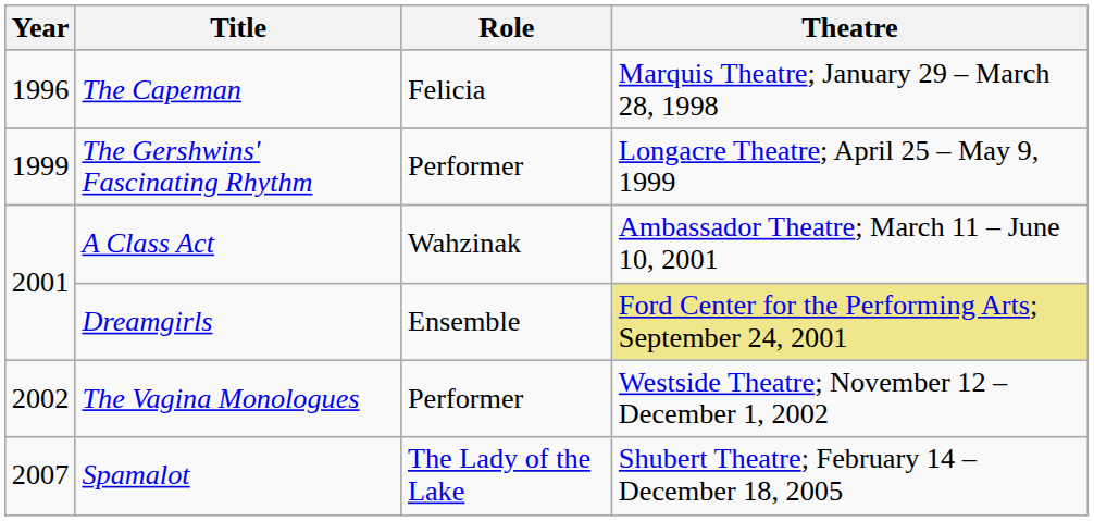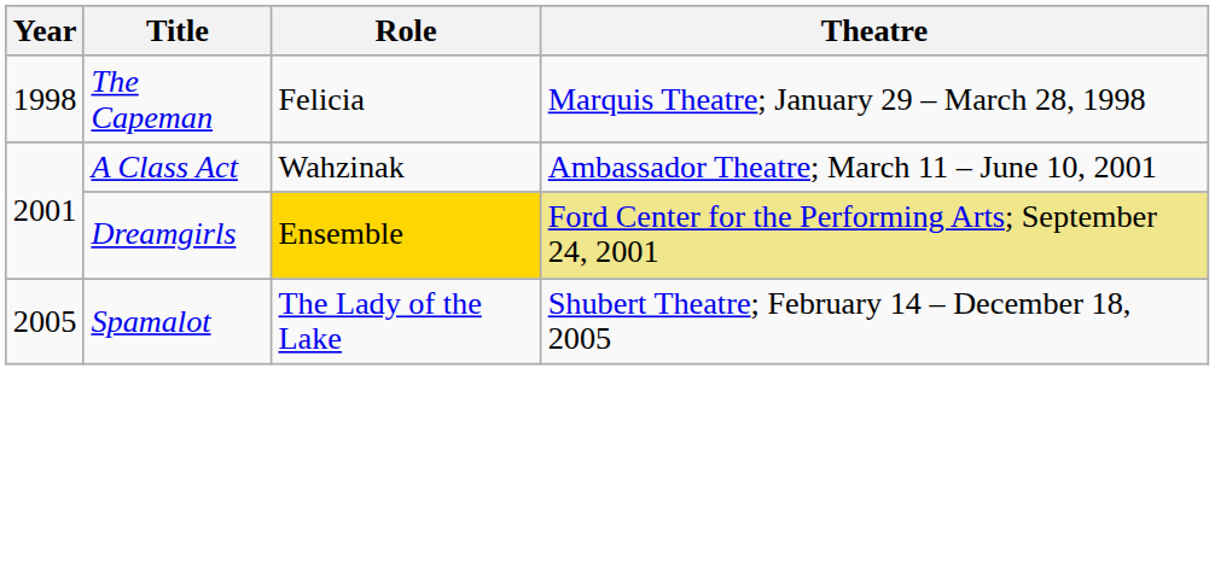The Capeman | Year: 1996 -> 1998
- row: 1999 | The Gershwins' Fascinating Rhythm | Performer | Longacre Theatre; April 25 – May 9, 1999
Dreamgirls | Role: no background -> gold background
- row: 2002 | The Vagina Monologues | Performer | Westside Theatre; November 12 – December 1, 2002
Spamalot | Year: 2007 -> 2005
